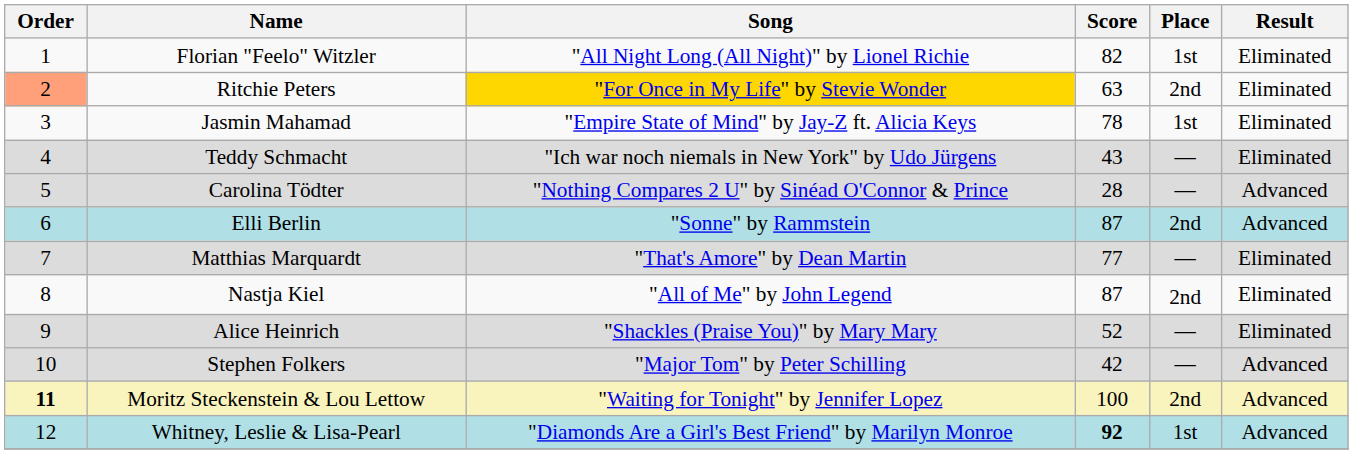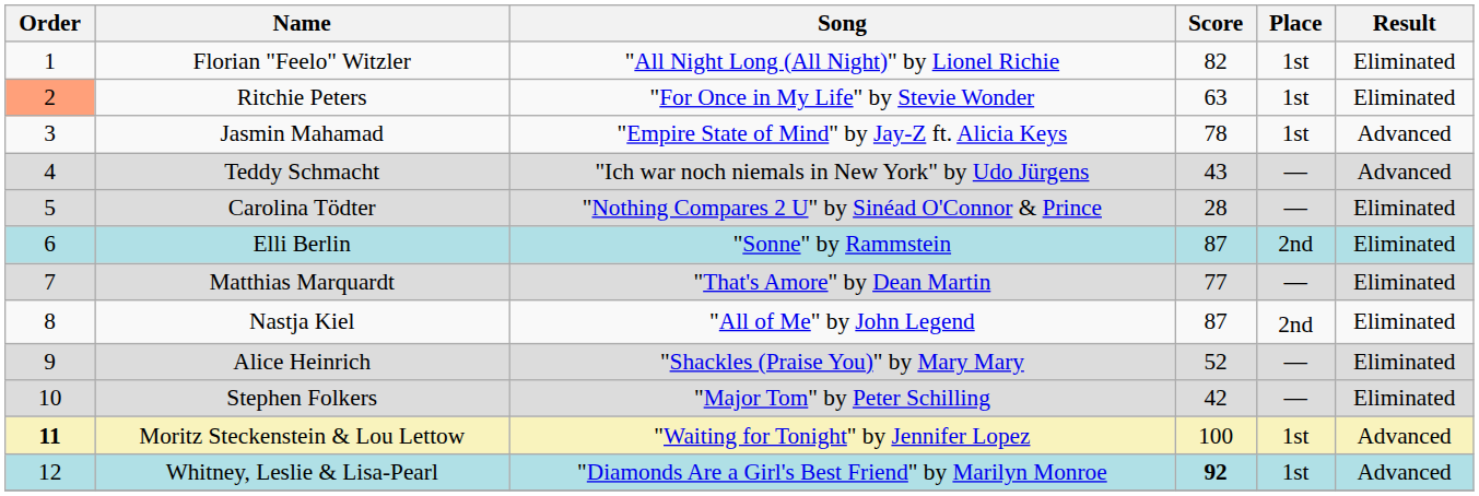Ritchie Peters | Song: gold background -> no background
Ritchie Peters | Place: 2nd -> 1st
Jasmin Mahamad | Result: Eliminated -> Advanced
Teddy Schmacht | Result: Eliminated -> Advanced
Carolina Tödter | Result: Advanced -> Eliminated
Elli Berlin | Result: Advanced -> Eliminated
Stephen Folkers | Result: Advanced -> Eliminated
Moritz Steckenstein & Lou Lettow | Place: 2nd -> 1st
